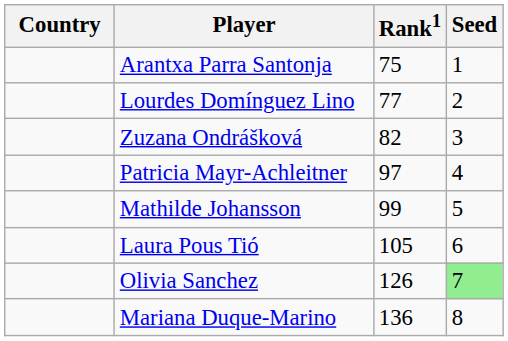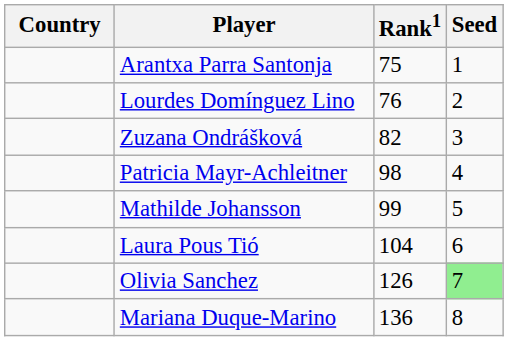Lourdes Domínguez Lino | Rank1: 77 -> 76
Patricia Mayr-Achleitner | Rank1: 97 -> 98
Laura Pous Tió | Rank1: 105 -> 104
